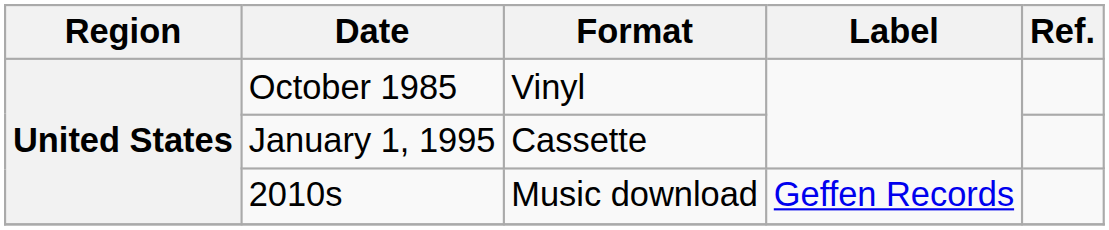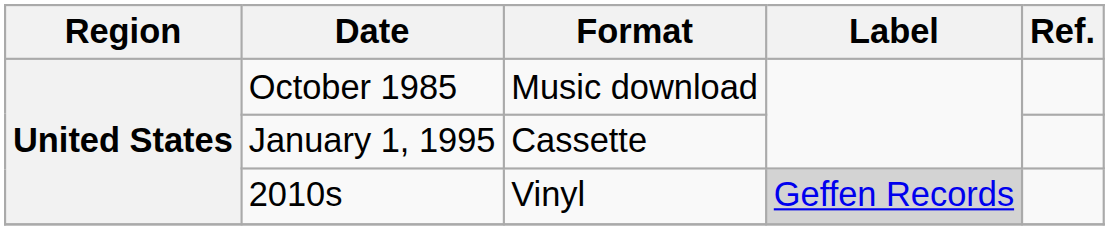October 1985 | Format: Vinyl -> Music download
2010s | Format: Music download -> Vinyl
2010s | Label: no background -> lightgrey background
